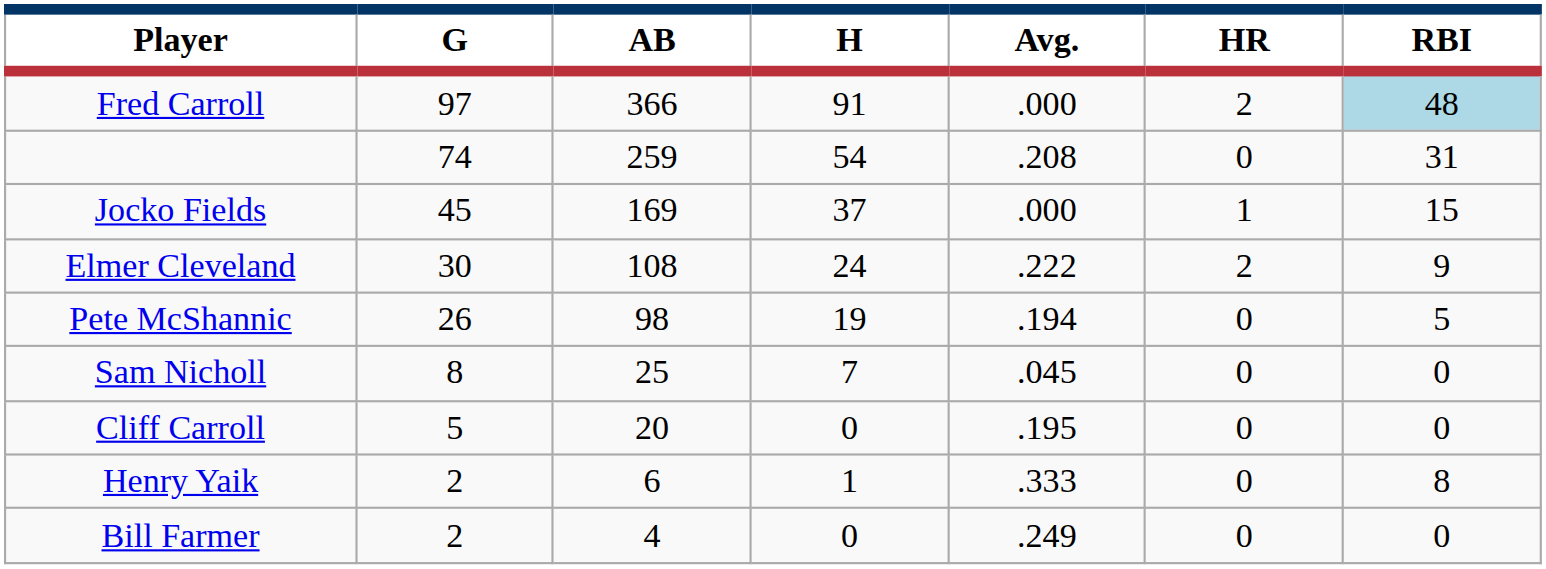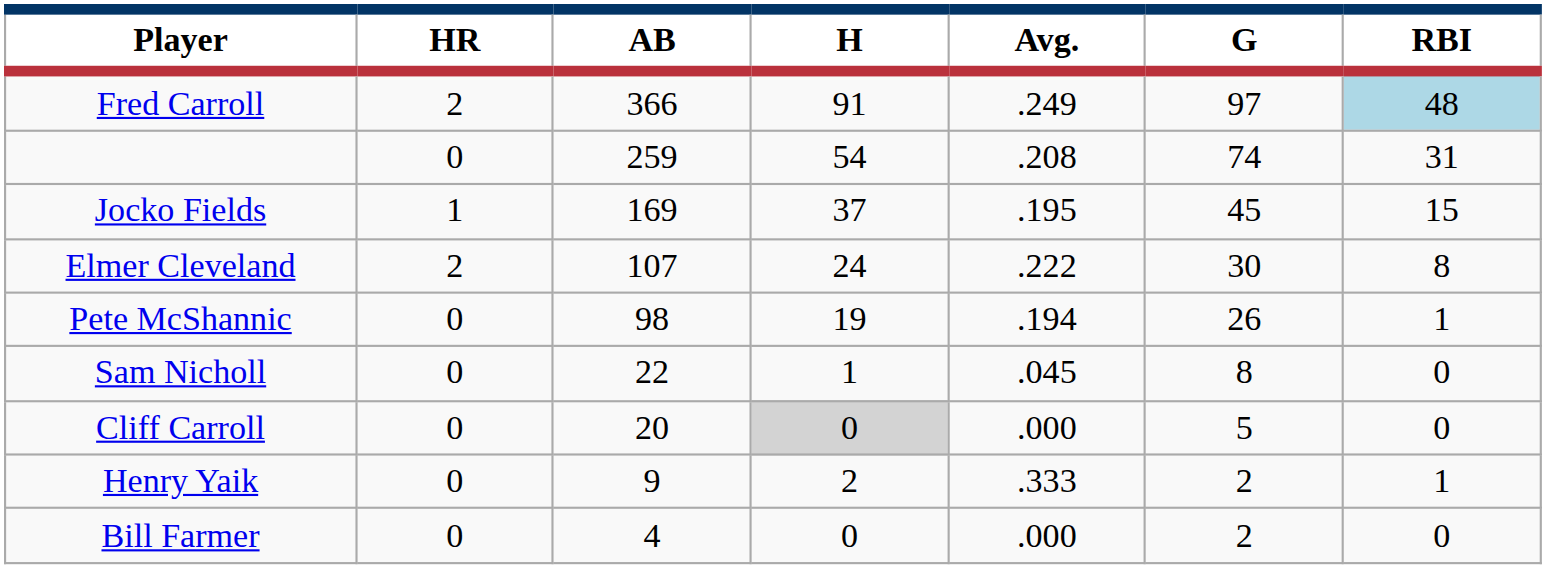columns swapped: G <-> HR
Fred Carroll | Avg.: .000 -> .249
Jocko Fields | Avg.: .000 -> .195
Elmer Cleveland | AB: 108 -> 107
Elmer Cleveland | RBI: 9 -> 8
Pete McShannic | RBI: 5 -> 1
Sam Nicholl | AB: 25 -> 22
Sam Nicholl | H: 7 -> 1
Cliff Carroll | H: no background -> lightgrey background
Cliff Carroll | Avg.: .195 -> .000
Henry Yaik | AB: 6 -> 9
Henry Yaik | H: 1 -> 2
Henry Yaik | RBI: 8 -> 1
Bill Farmer | Avg.: .249 -> .000
